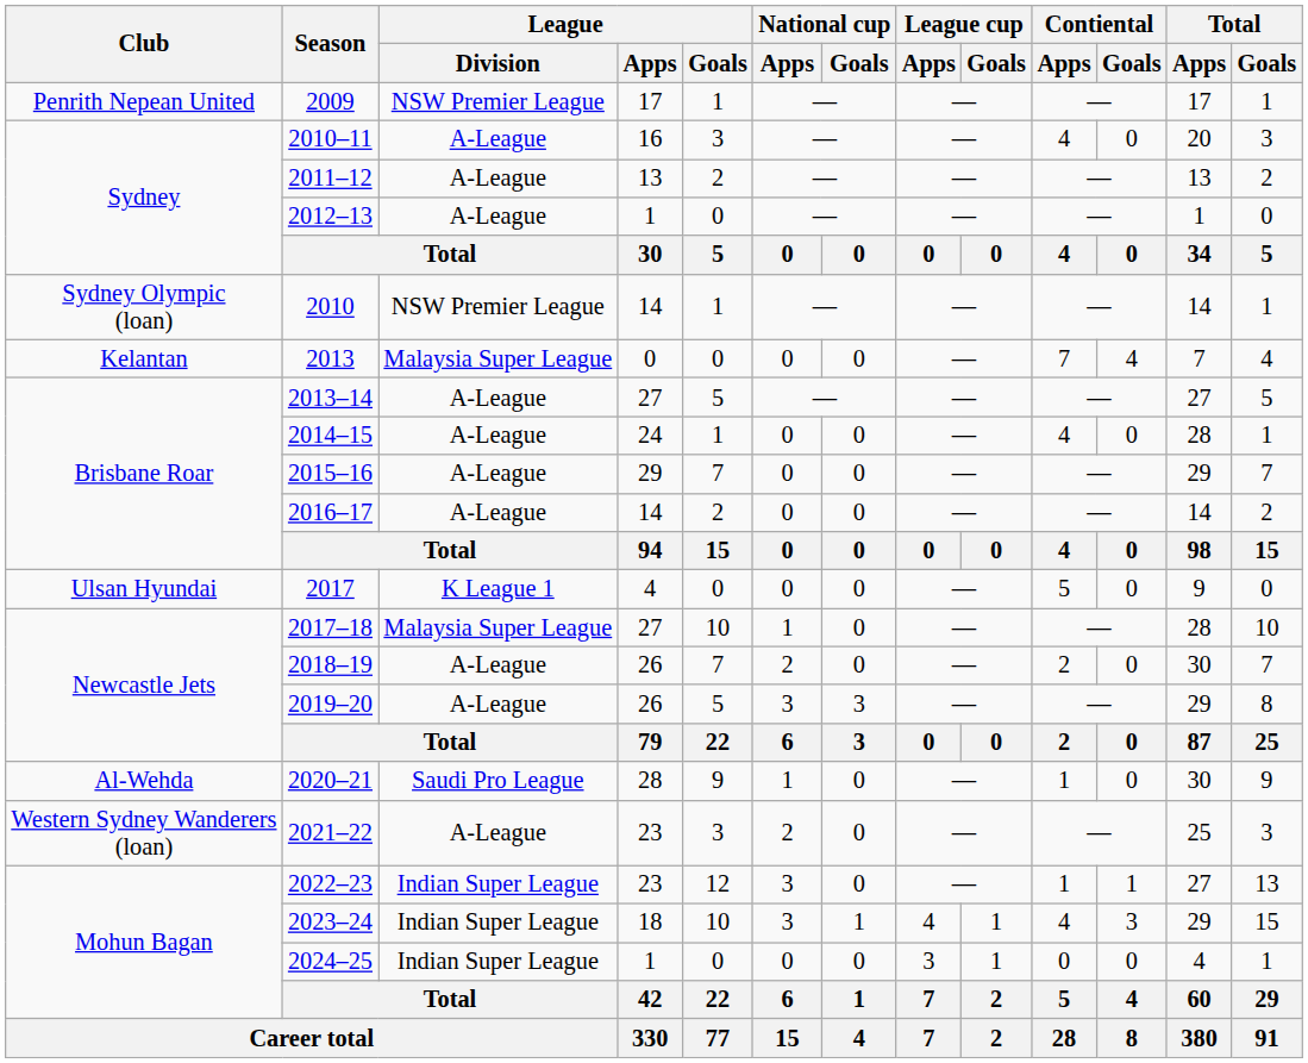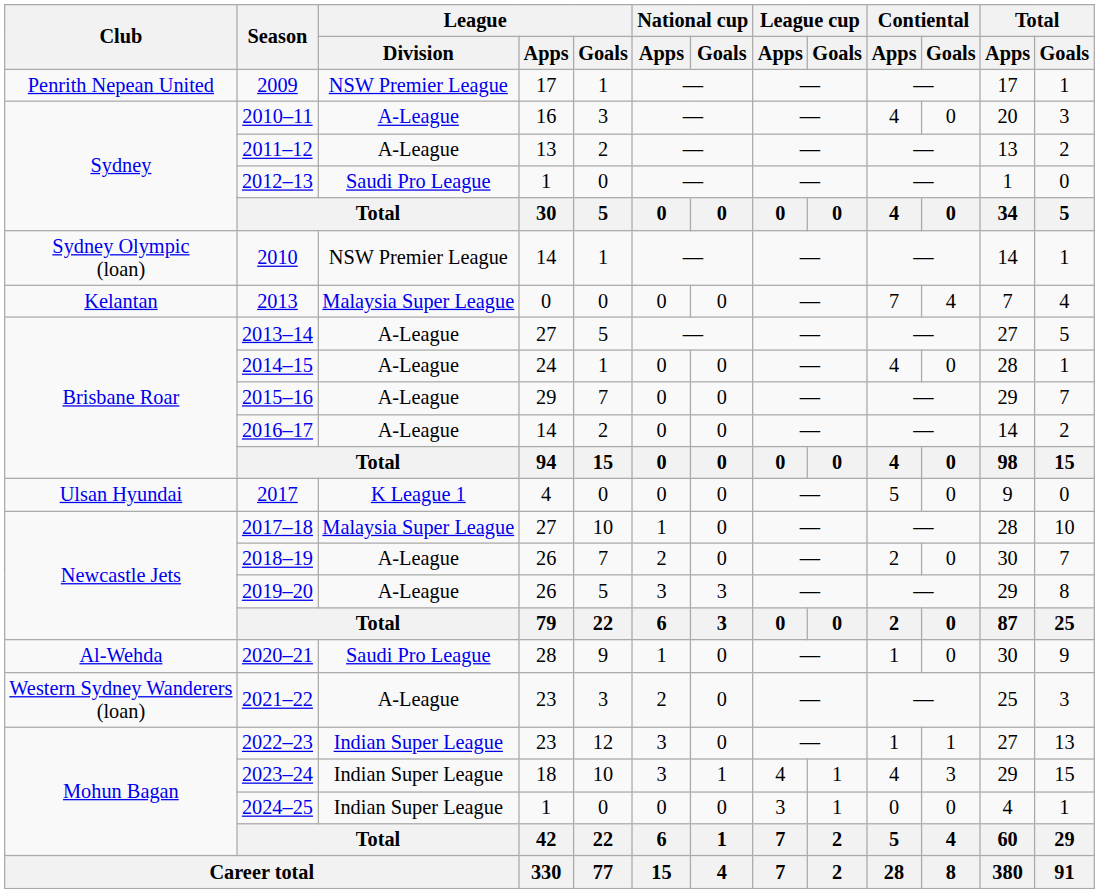2012–13 | League / Division: A-League -> Saudi Pro League
